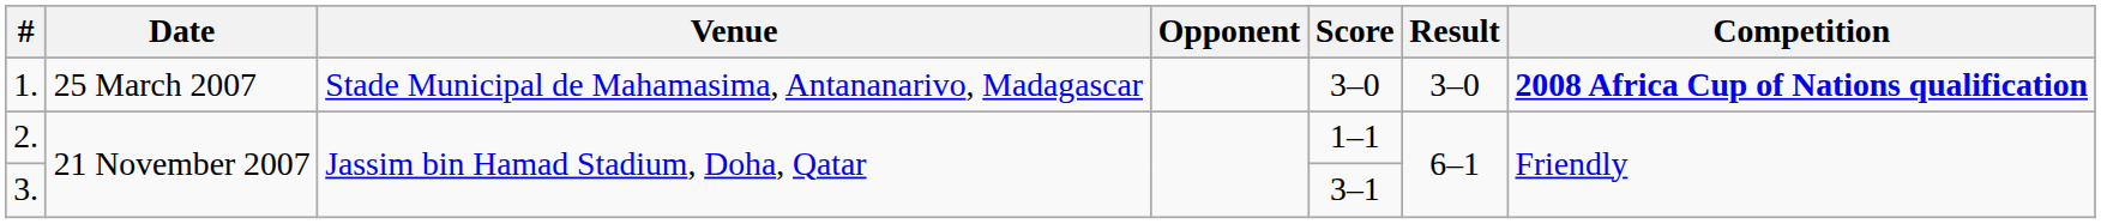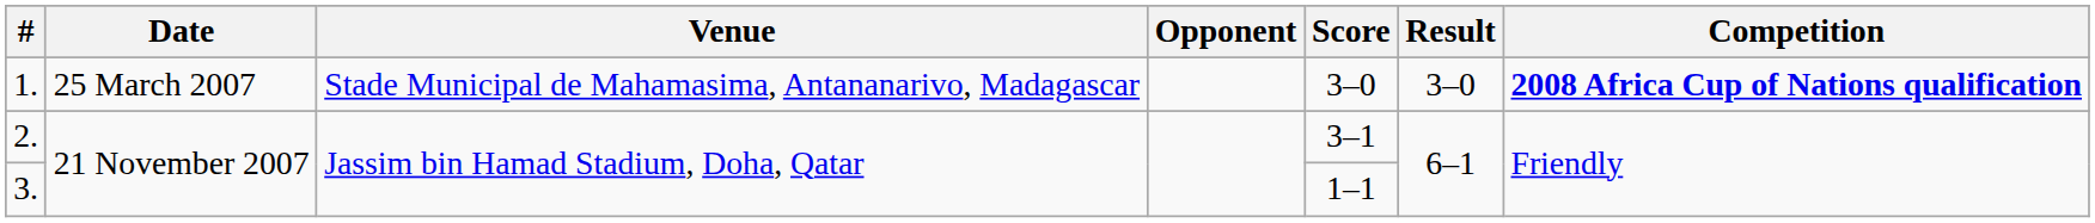2. | Score: 1–1 -> 3–1
3. | Score: 3–1 -> 1–1
